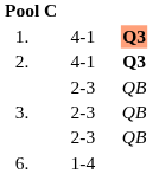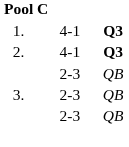1. | column 4: lightsalmon background -> no background
- row: 6. | 1-4
